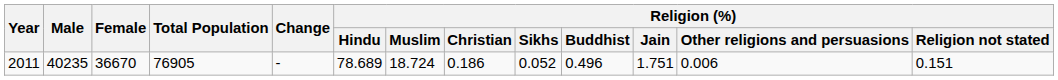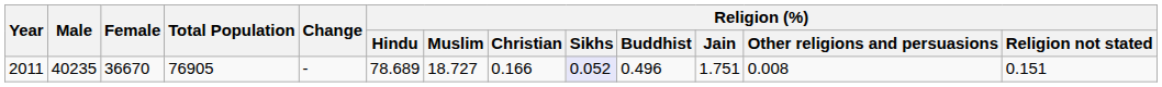2011 | Religion (%) / Muslim: 18.724 -> 18.727
2011 | Religion (%) / Christian: 0.186 -> 0.166
2011 | Religion (%) / Sikhs: no background -> lavender background
2011 | Religion (%) / Other religions and persuasions: 0.006 -> 0.008
